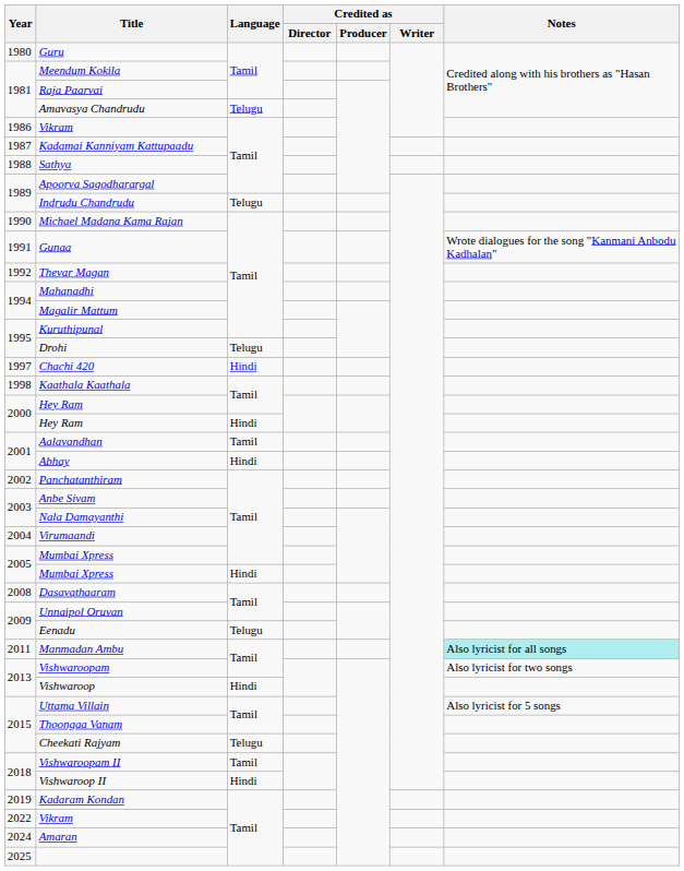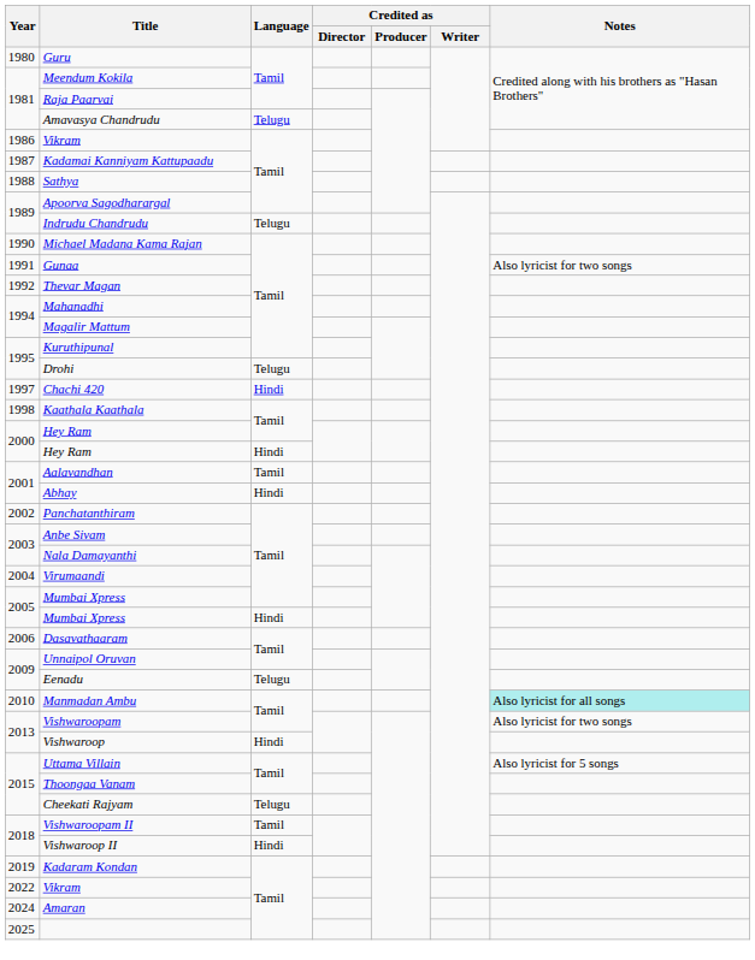Gunaa | Notes: Wrote dialogues for the song "Kanmani Anbodu Kadhalan" -> Also lyricist for two songs
Dasavathaaram | Year: 2008 -> 2006
Manmadan Ambu | Year: 2011 -> 2010
